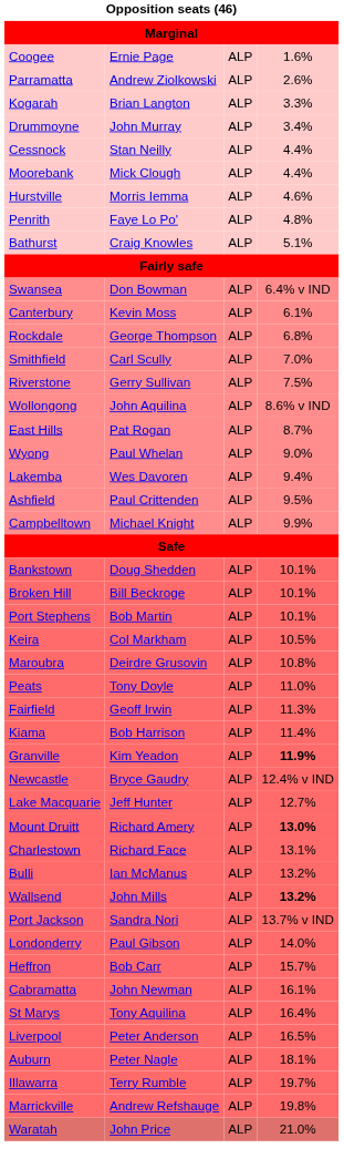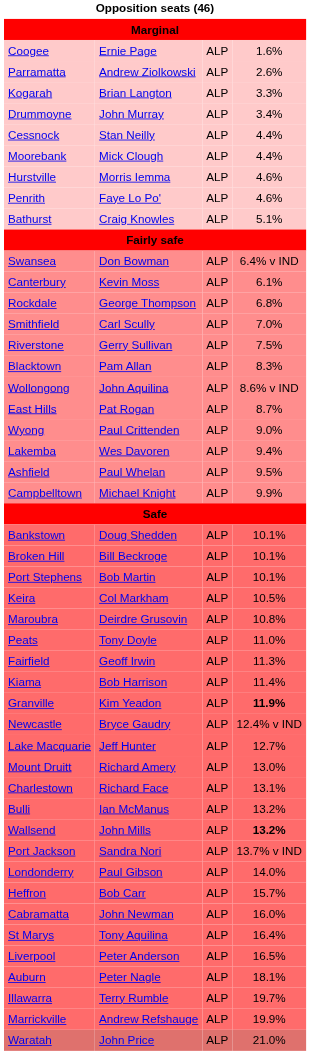Penrith | column 4: 4.8% -> 4.6%
+ row: Blacktown | Pam Allan | ALP | 8.3%
Wyong | column 2: Paul Whelan -> Paul Crittenden
Ashfield | column 2: Paul Crittenden -> Paul Whelan
Mount Druitt | column 4: bold -> normal
Cabramatta | column 4: 16.1% -> 16.0%
Marrickville | column 4: 19.8% -> 19.9%
